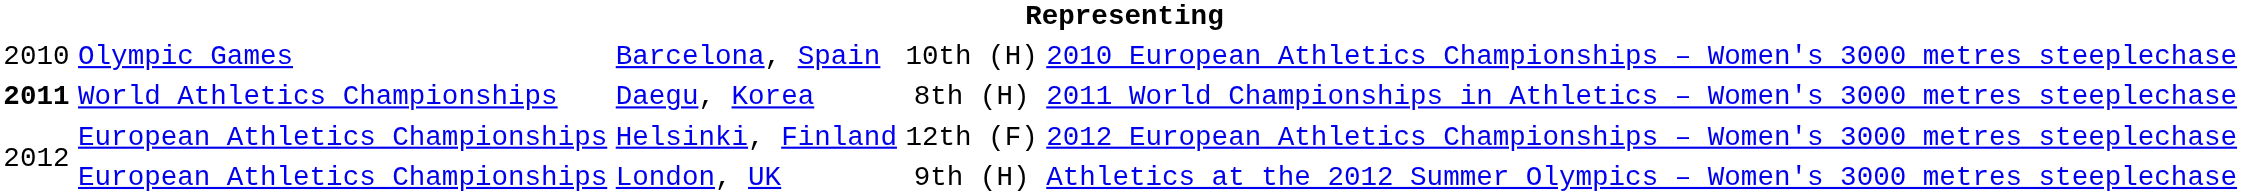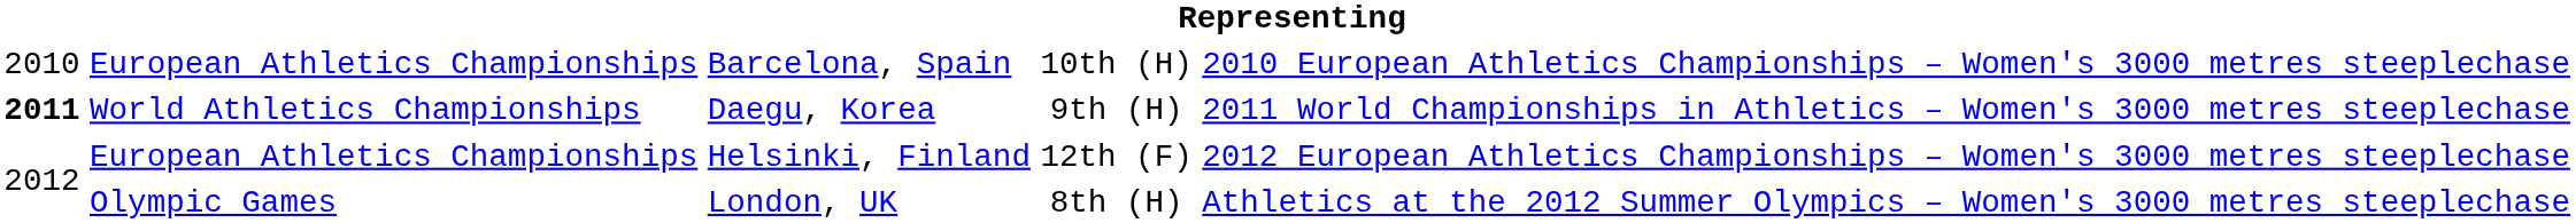Barcelona, Spain | column 2: Olympic Games -> European Athletics Championships
Daegu, Korea | column 4: 8th (H) -> 9th (H)
London, UK | column 2: European Athletics Championships -> Olympic Games
London, UK | column 4: 9th (H) -> 8th (H)
